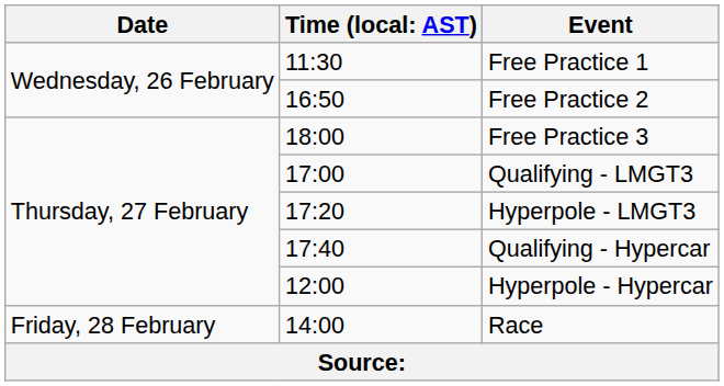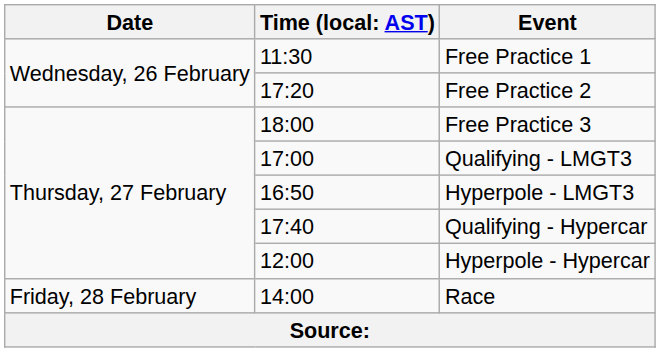Free Practice 2 | column 2: 16:50 -> 17:20
Hyperpole - LMGT3 | column 2: 17:20 -> 16:50
